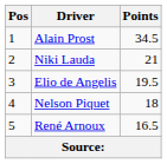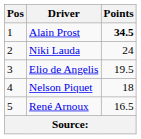Alain Prost | Points: normal -> bold
Niki Lauda | Points: 21 -> 24
